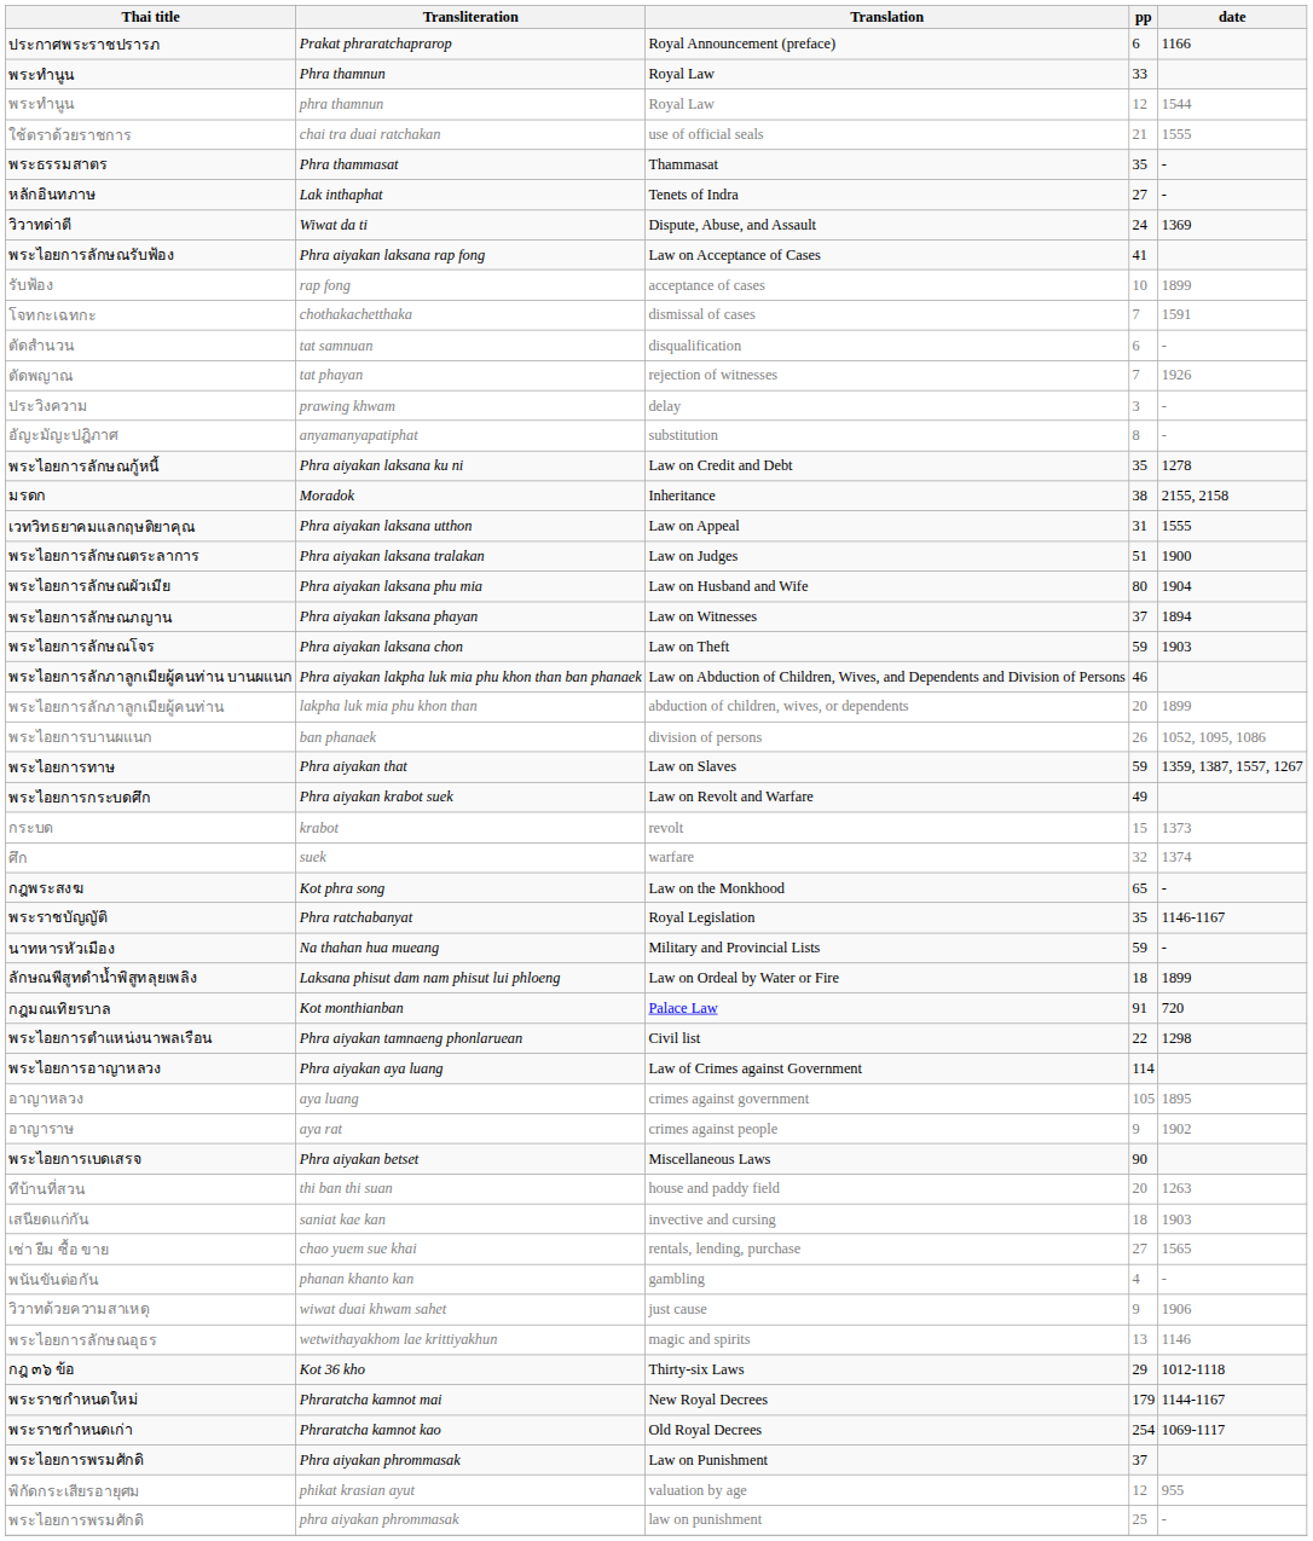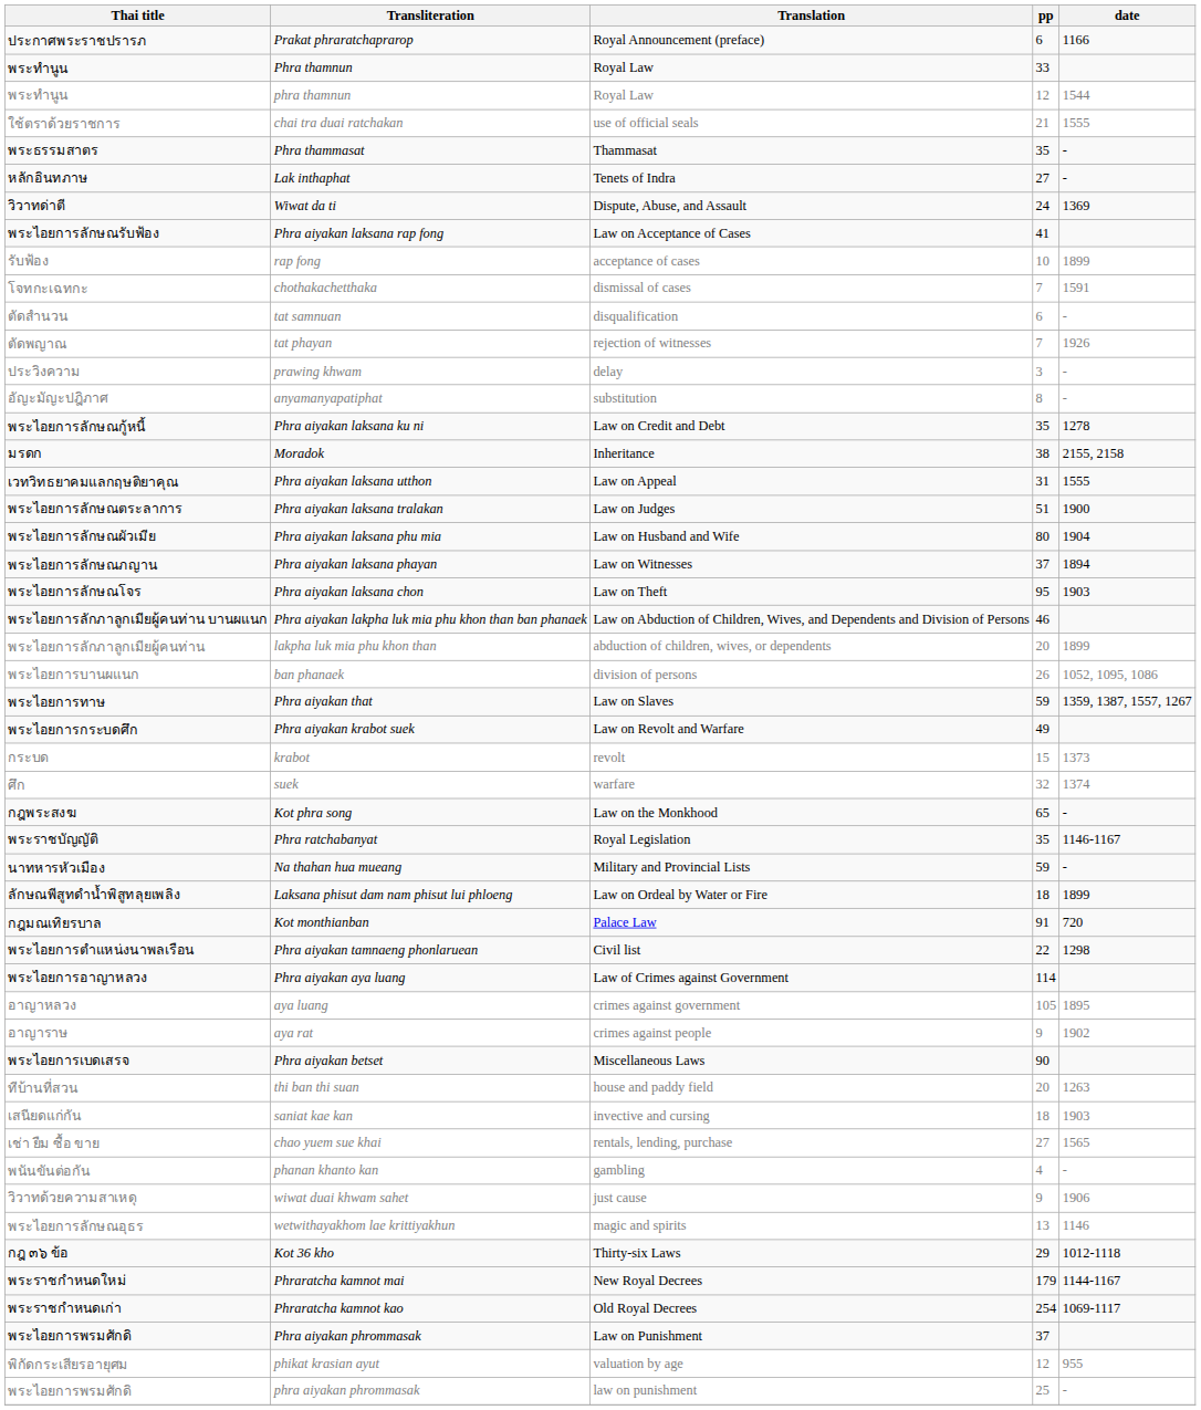Phra aiyakan laksana chon | pp: 59 -> 95
